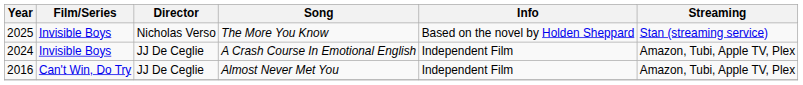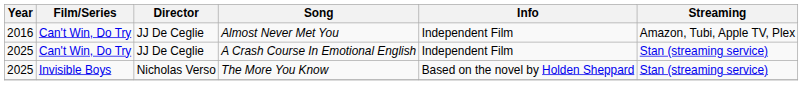rows swapped: Almost Never Met You <-> The More You Know
A Crash Course In Emotional English | Year: 2024 -> 2025
A Crash Course In Emotional English | Film/Series: Invisible Boys -> Can't Win, Do Try
A Crash Course In Emotional English | Streaming: Amazon, Tubi, Apple TV, Plex -> Stan (streaming service)
